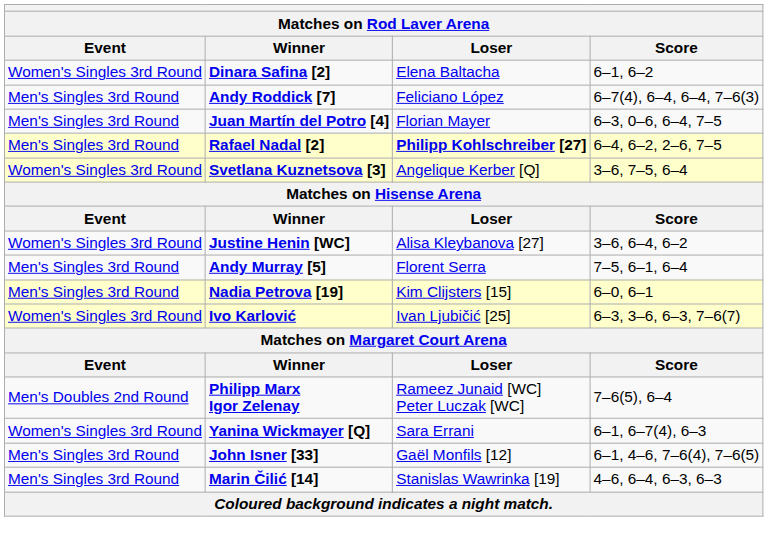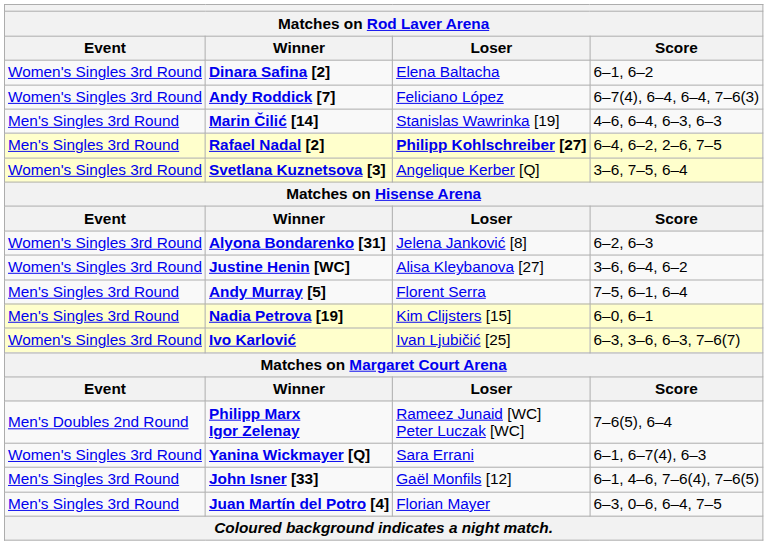Andy Roddick [7] | Event: Men's Singles 3rd Round -> Women's Singles 3rd Round
rows swapped: Juan Martín del Potro [4] <-> Marin Čilić [14]
+ row: Women's Singles 3rd Round | Alyona Bondarenko [31] | Jelena Janković [8] | 6–2, 6–3
